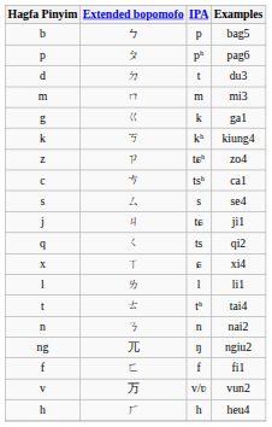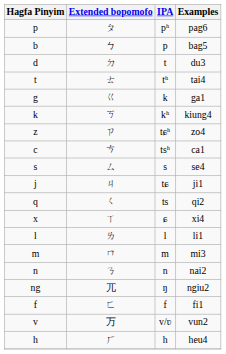rows swapped: bag5 <-> pag6
rows swapped: tai4 <-> mi3
